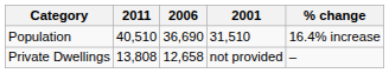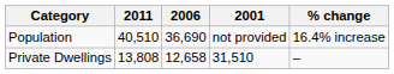Population | 2001: 31,510 -> not provided
Private Dwellings | 2001: not provided -> 31,510
